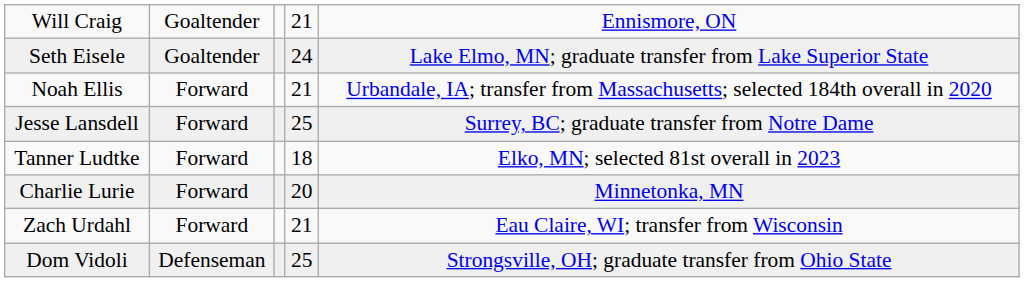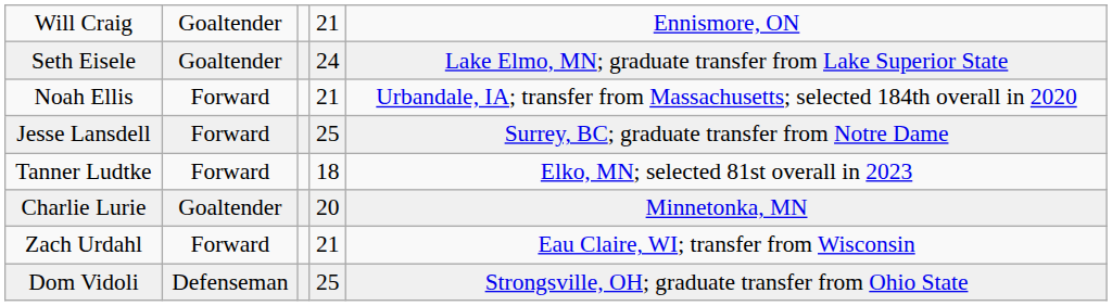Charlie Lurie | column 2: Forward -> Goaltender
